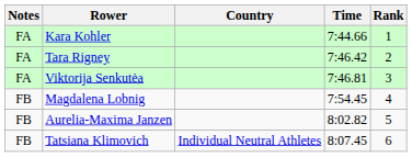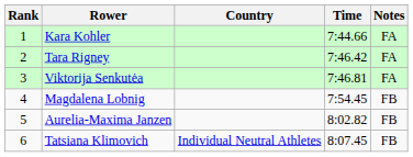columns swapped: Rank <-> Notes
